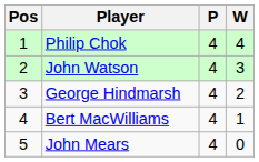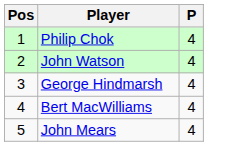- column: W | 4 | 3 | 2 | 1 | 0
